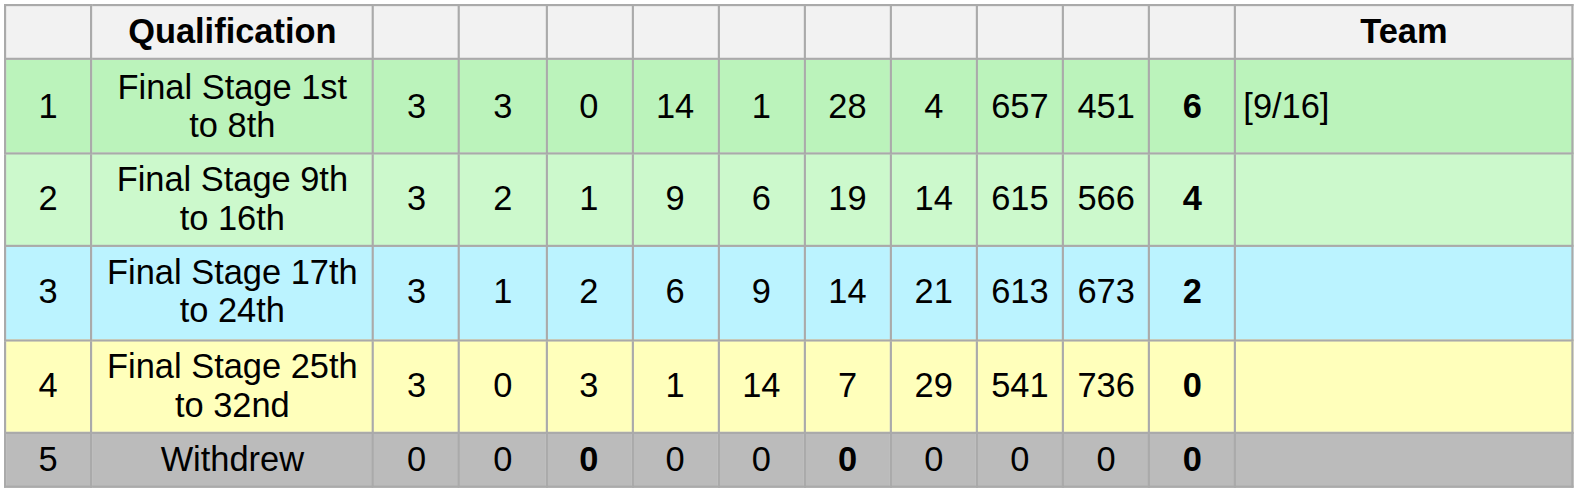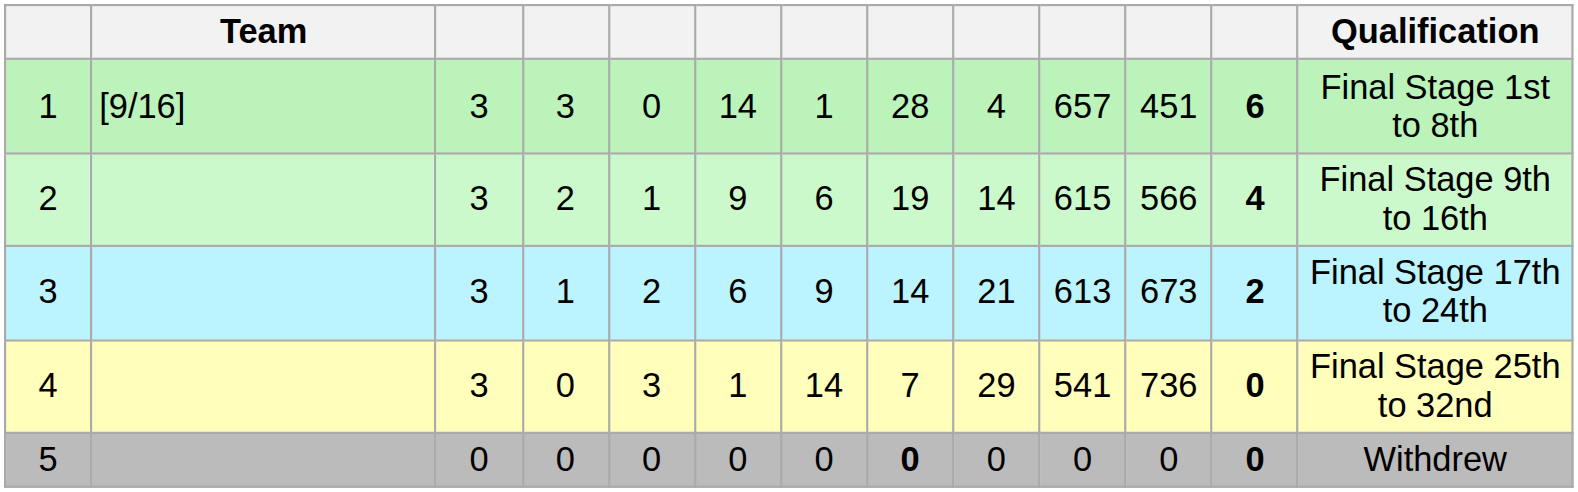columns swapped: Team <-> Qualification
5 | column 5: bold -> normal
